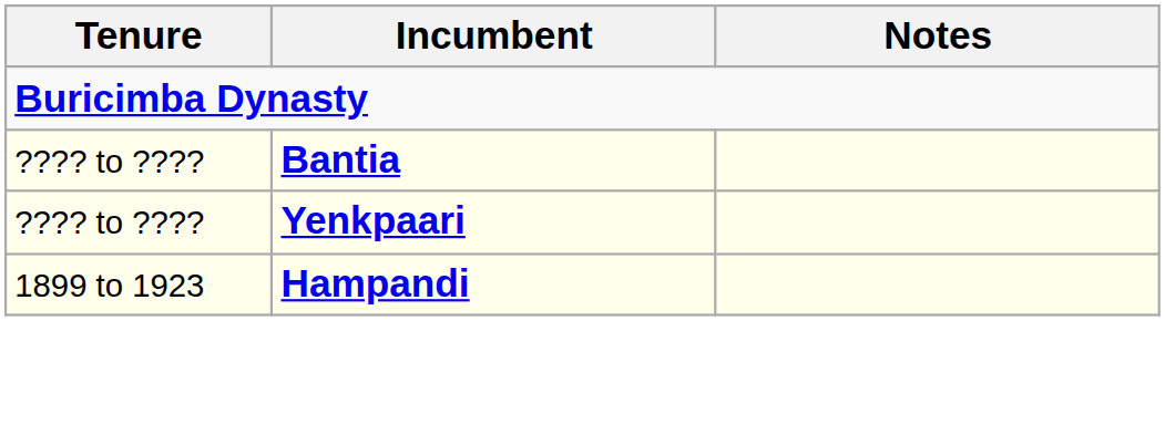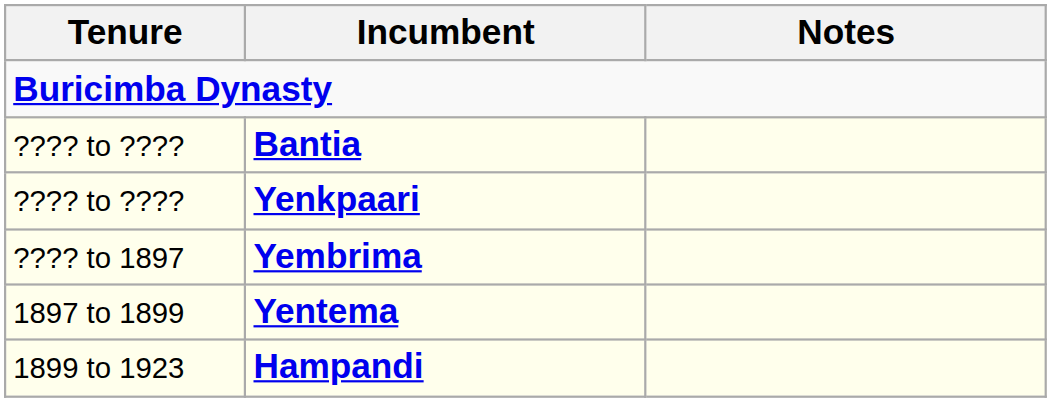+ row: ???? to 1897 | Yembrima
+ row: 1897 to 1899 | Yentema
